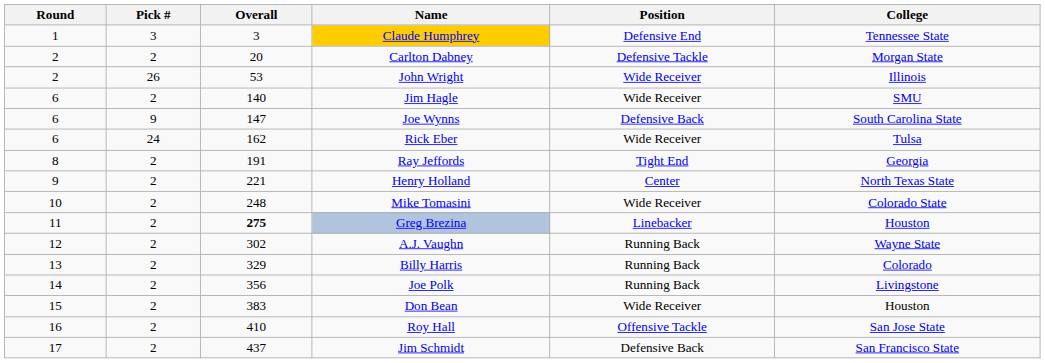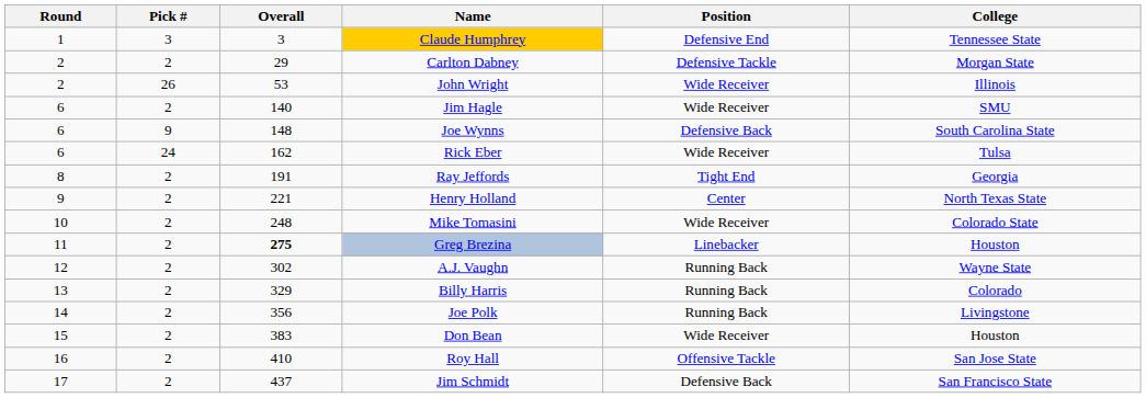Carlton Dabney | Overall: 20 -> 29
Joe Wynns | Overall: 147 -> 148
